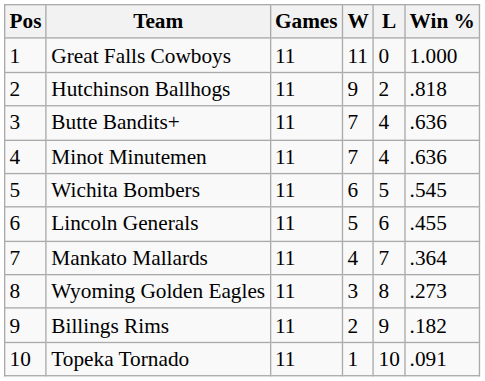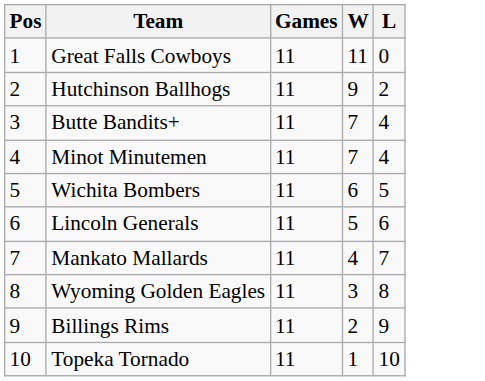- column: Win % | 1.000 | .818 | .636 | .636 | .545 | .455 | .364 | .273 | .182 | .091
